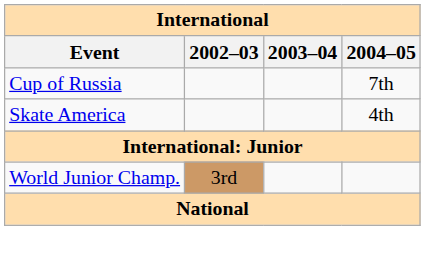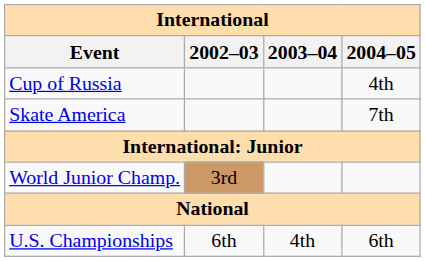Cup of Russia | 2004–05: 7th -> 4th
Skate America | 2004–05: 4th -> 7th
+ row: U.S. Championships | 6th | 4th | 6th
